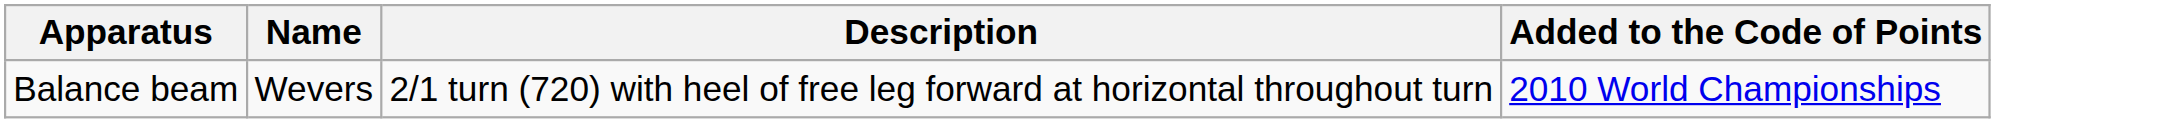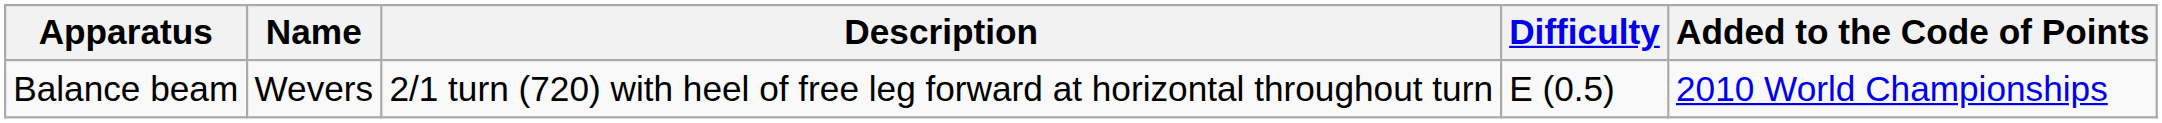+ column: Difficulty | E (0.5)
